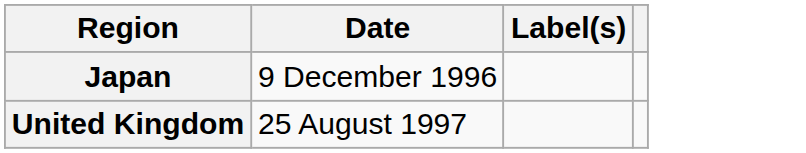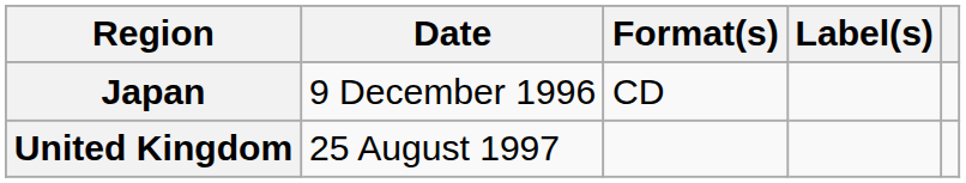+ column: Format(s) | CD
